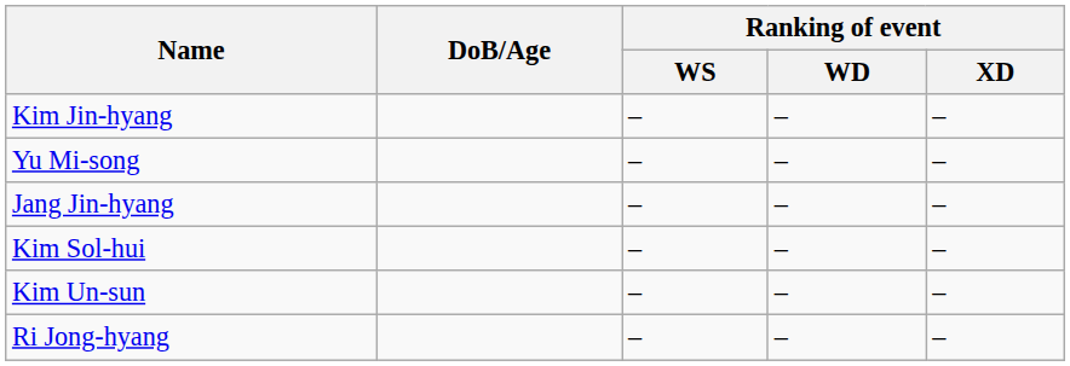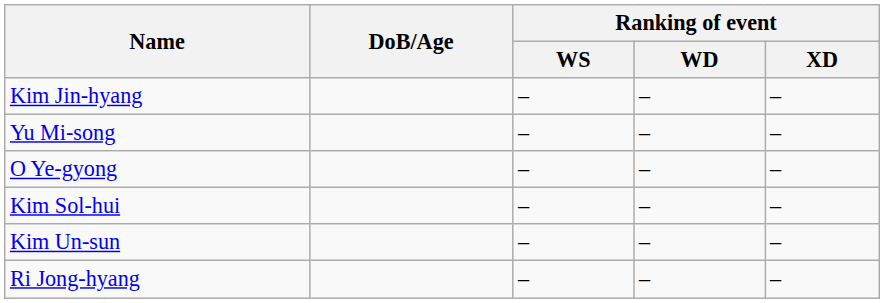- row: Jang Jin-hyang | – | – | –
+ row: O Ye-gyong | – | – | –
